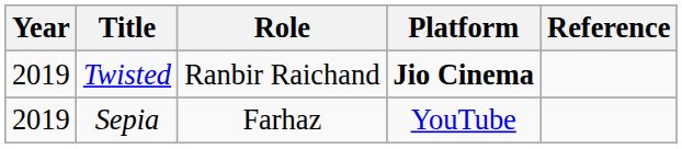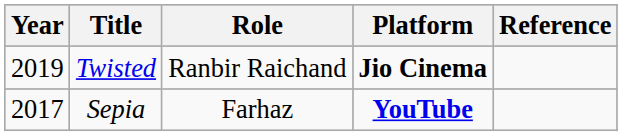Sepia | Year: 2019 -> 2017
Sepia | Platform: normal -> bold
